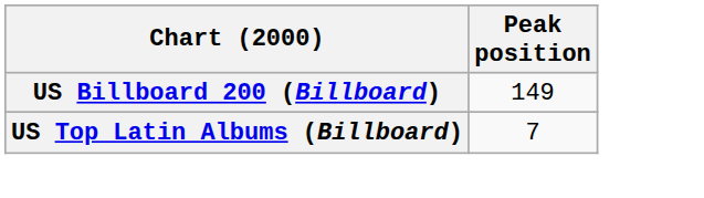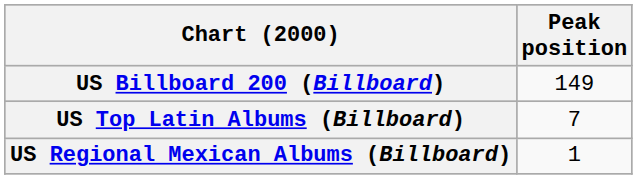+ row: US Regional Mexican Albums (Billboard) | 1
